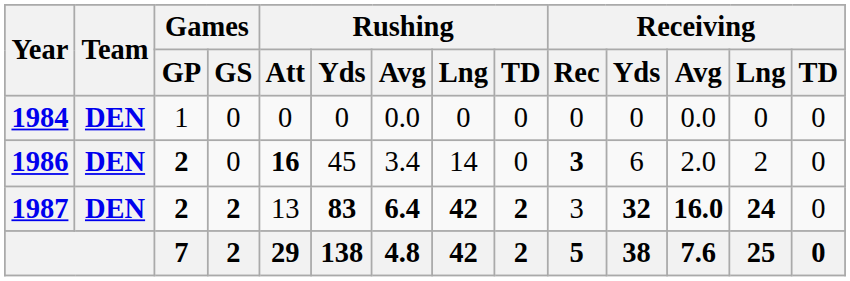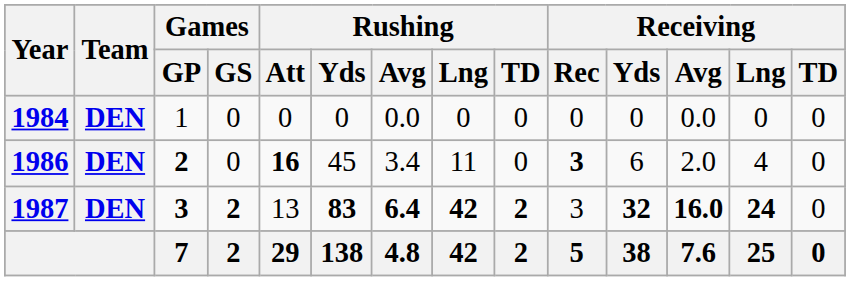1986 | Rushing / Lng: 14 -> 11
1986 | Receiving / Lng: 2 -> 4
1987 | Games / GP: 2 -> 3
